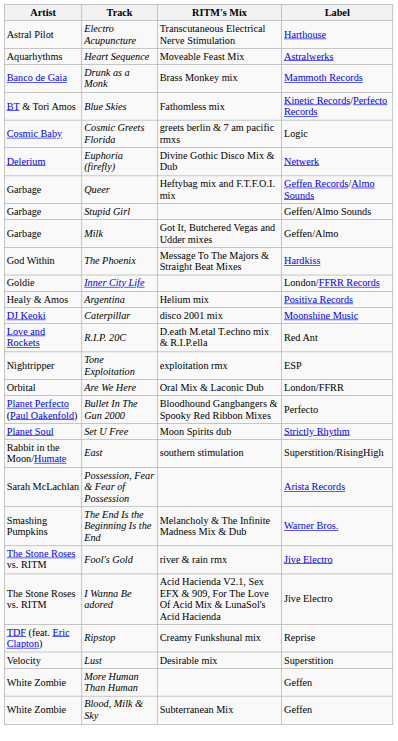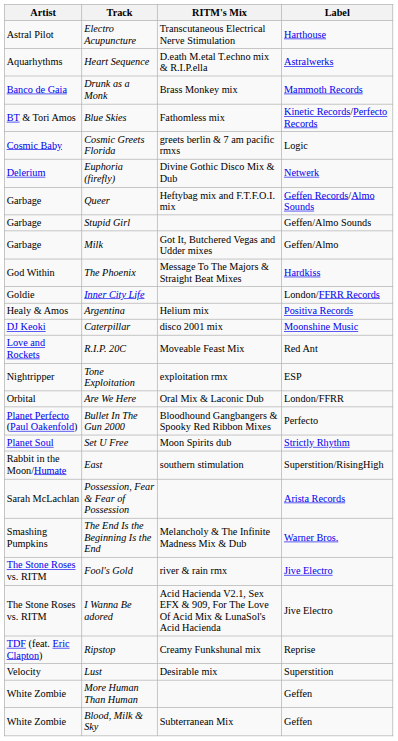Heart Sequence | RITM's Mix: Moveable Feast Mix -> D.eath M.etal T.echno mix & R.I.P.ella
R.I.P. 20C | RITM's Mix: D.eath M.etal T.echno mix & R.I.P.ella -> Moveable Feast Mix
